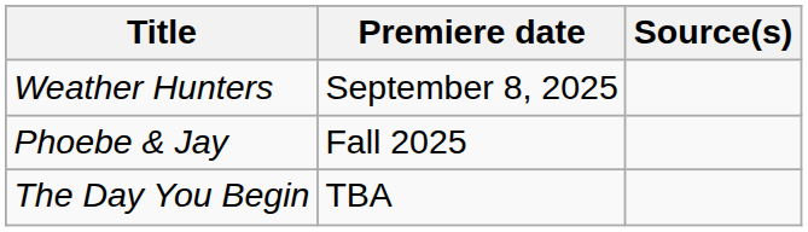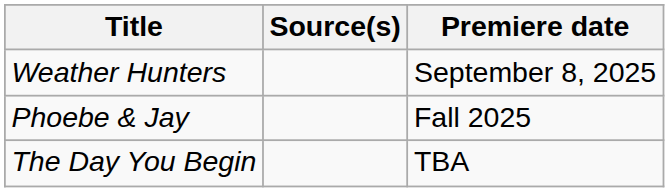columns swapped: Premiere date <-> Source(s)
